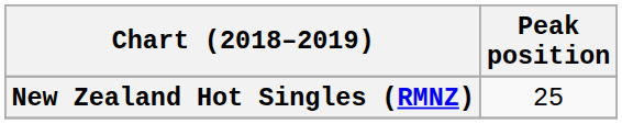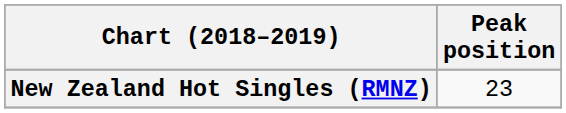New Zealand Hot Singles (RMNZ) | Peak position: 25 -> 23
